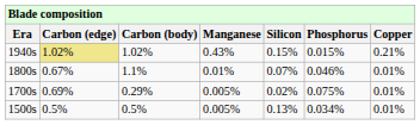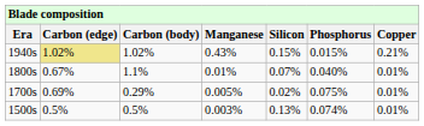1800s | Phosphorus: 0.046% -> 0.040%
1500s | Manganese: 0.005% -> 0.003%
1500s | Phosphorus: 0.034% -> 0.074%
